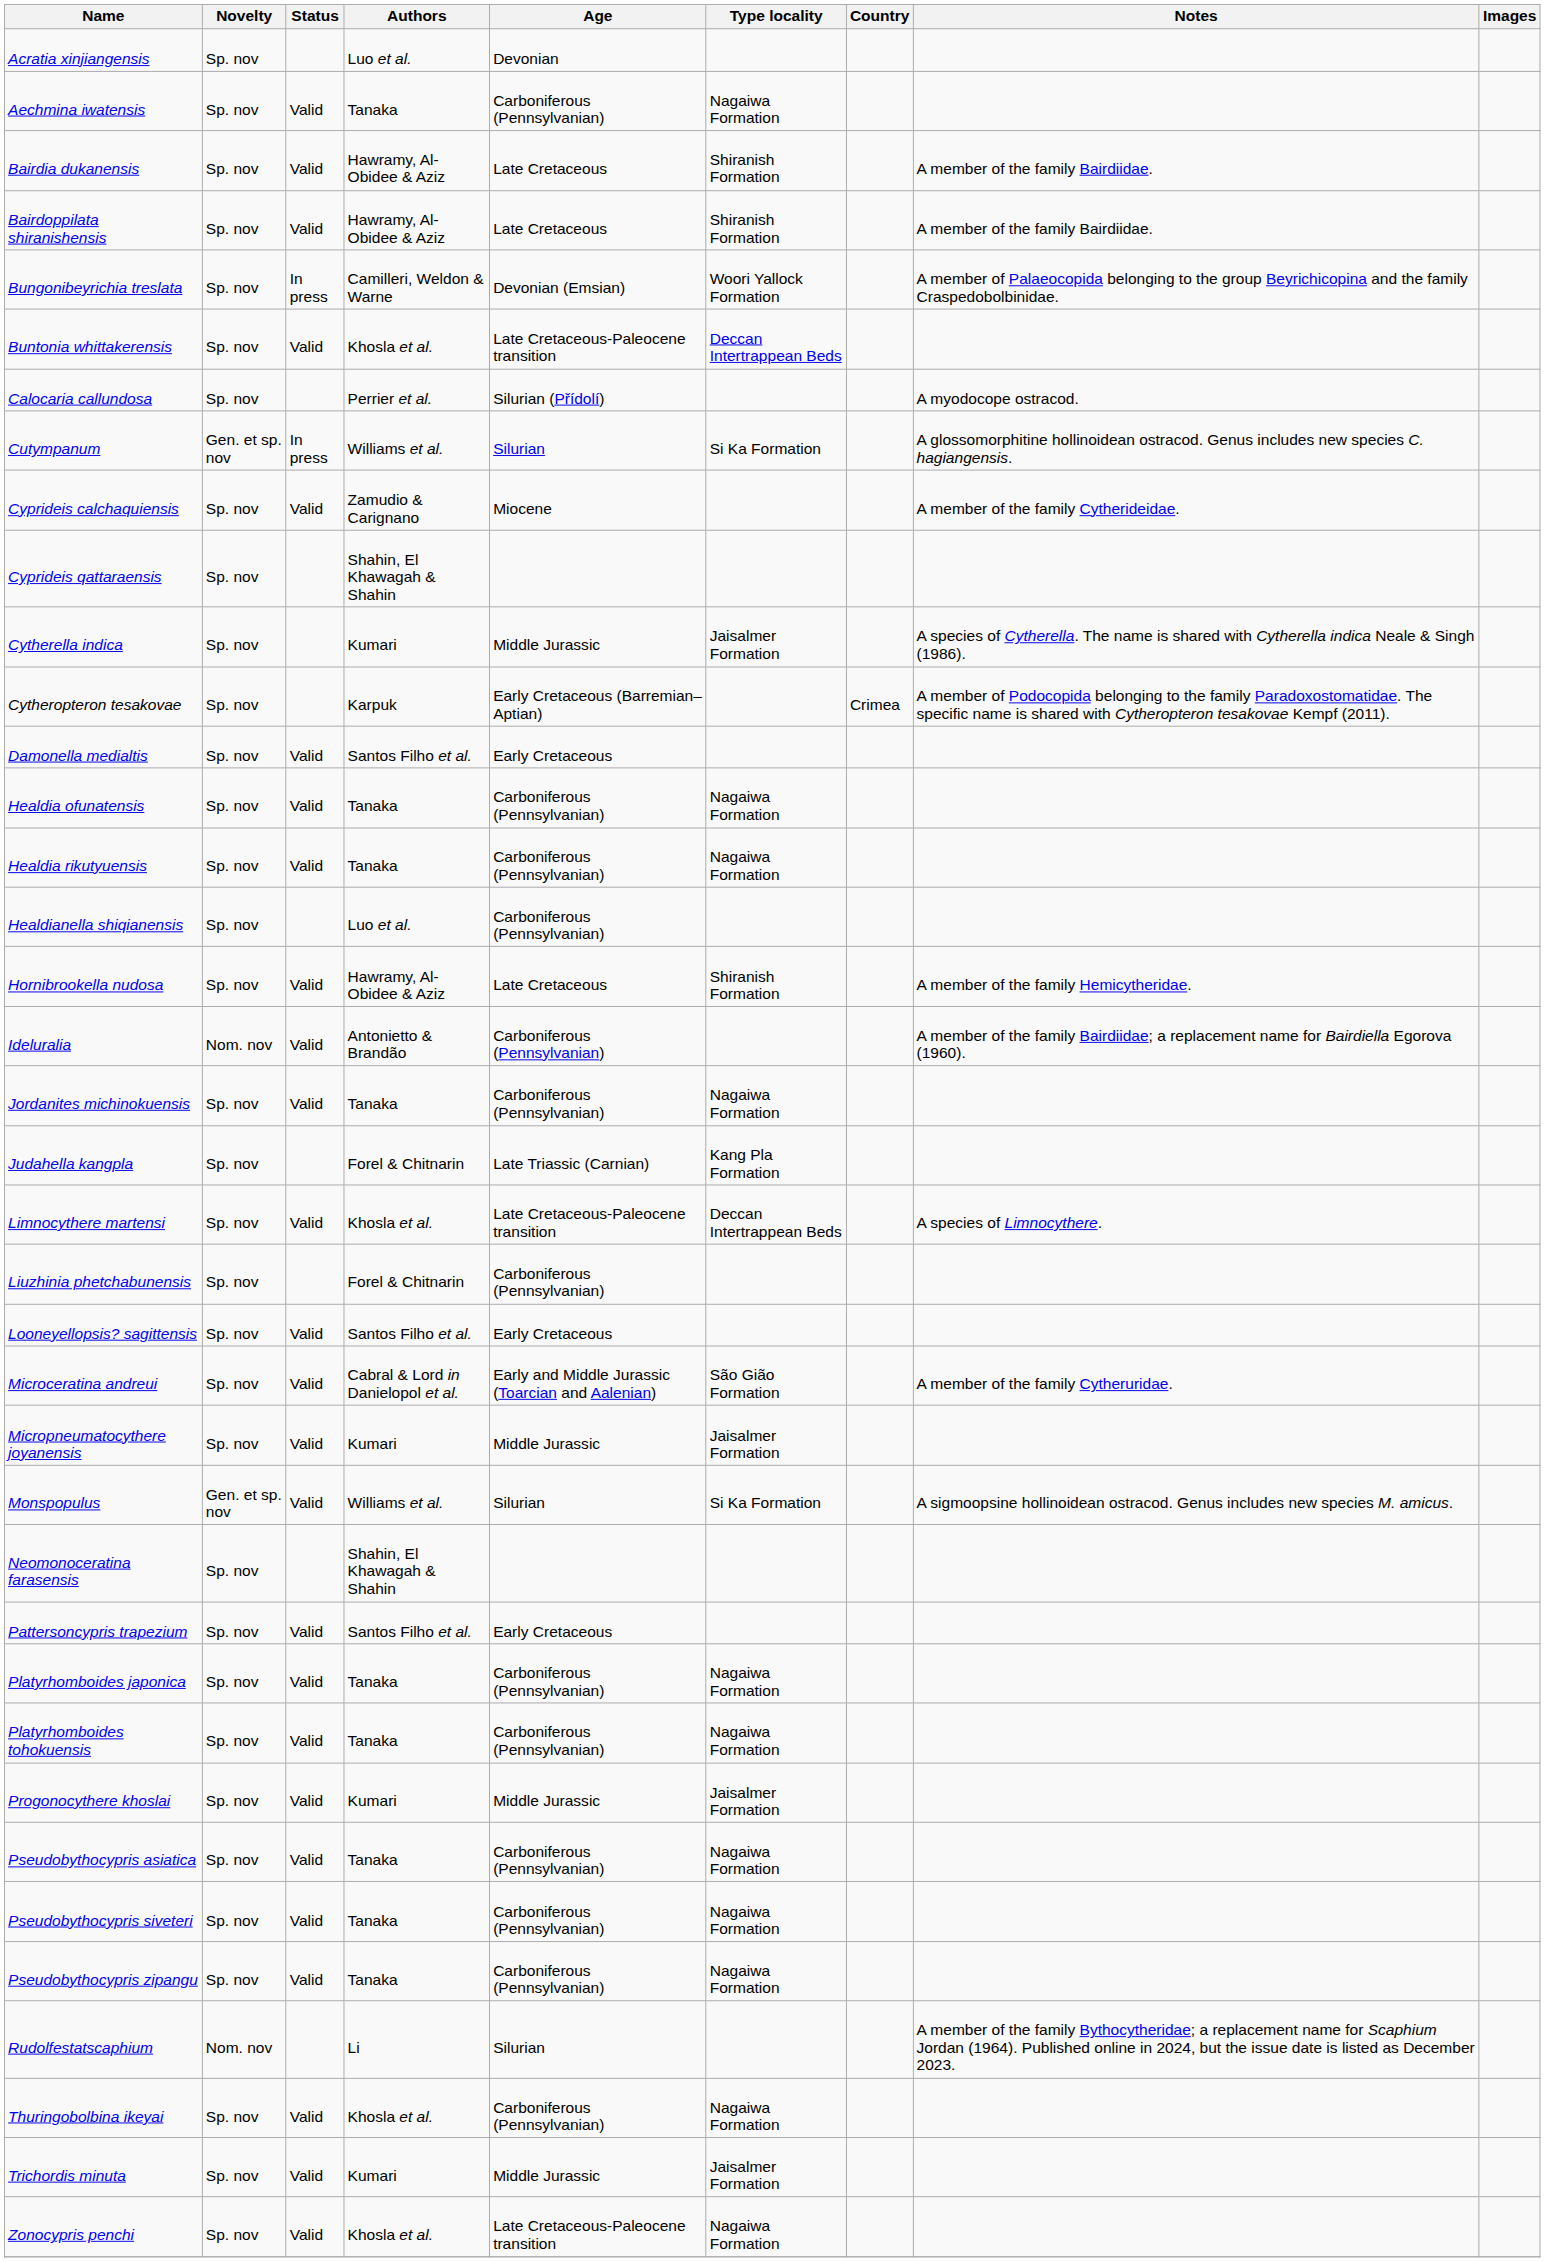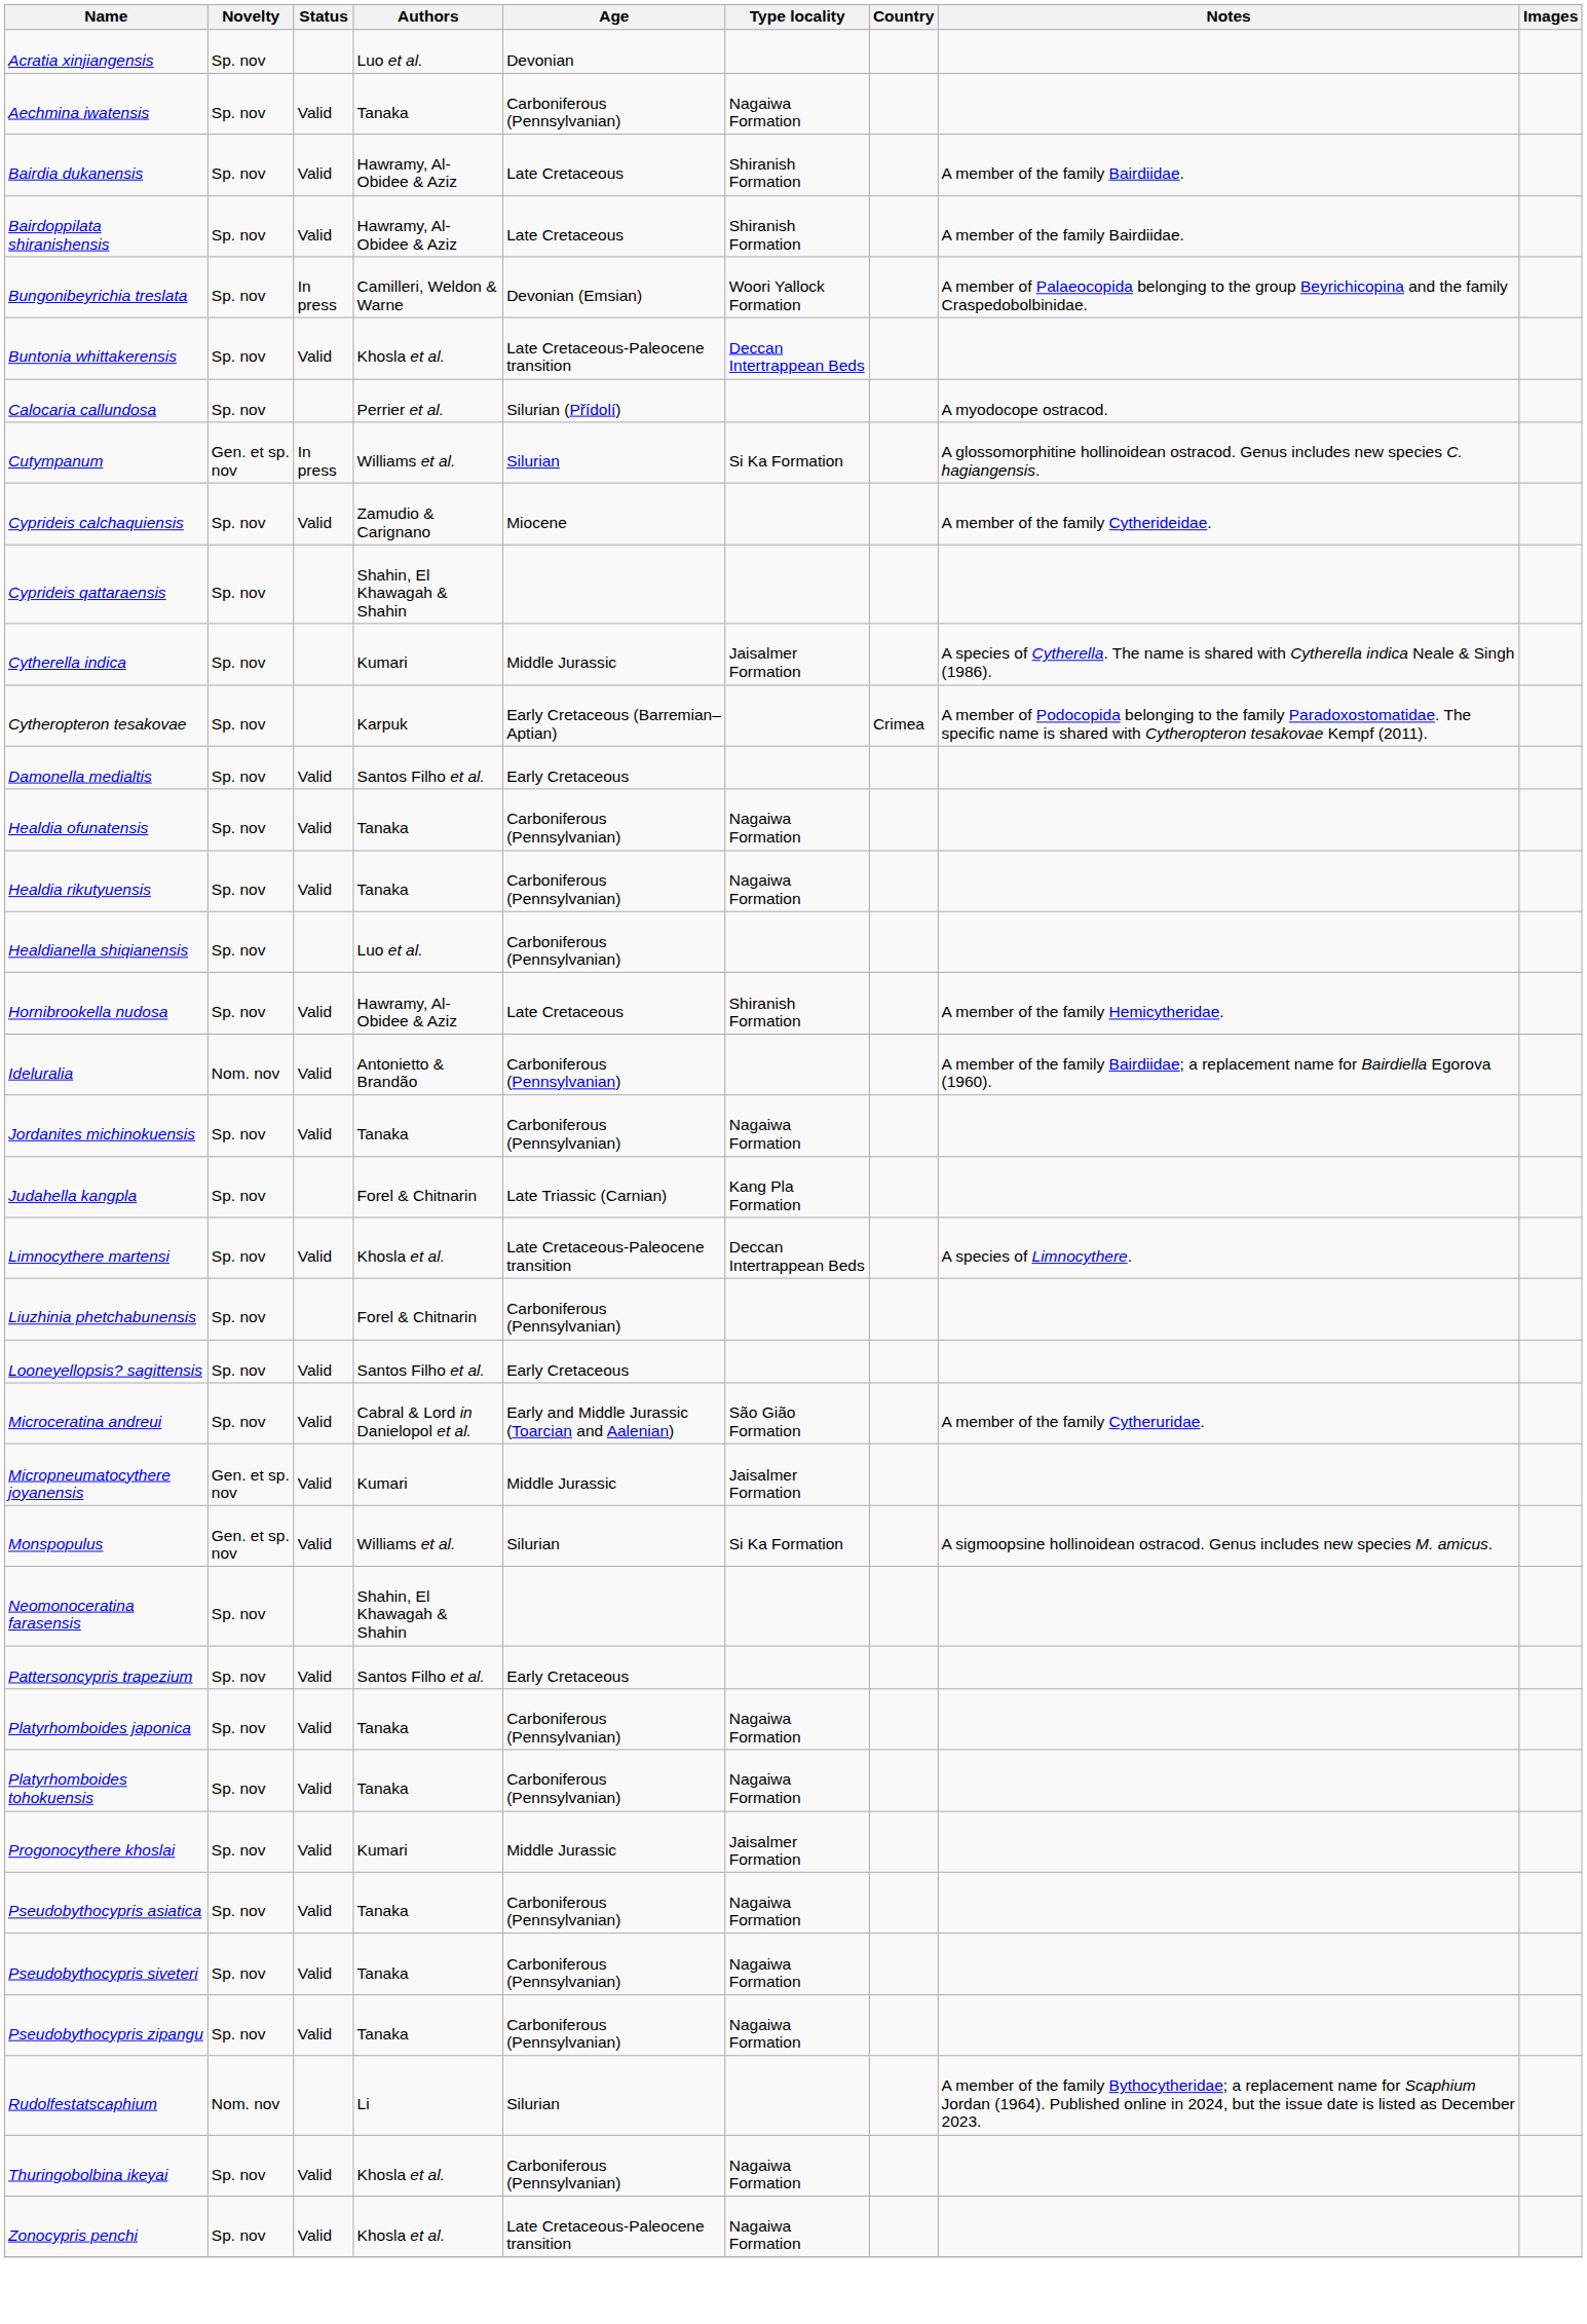Micropneumatocythere joyanensis | Novelty: Sp. nov -> Gen. et sp. nov
- row: Trichordis minuta | Sp. nov | Valid | Kumari | Middle Jurassic | Jaisalmer Formation
